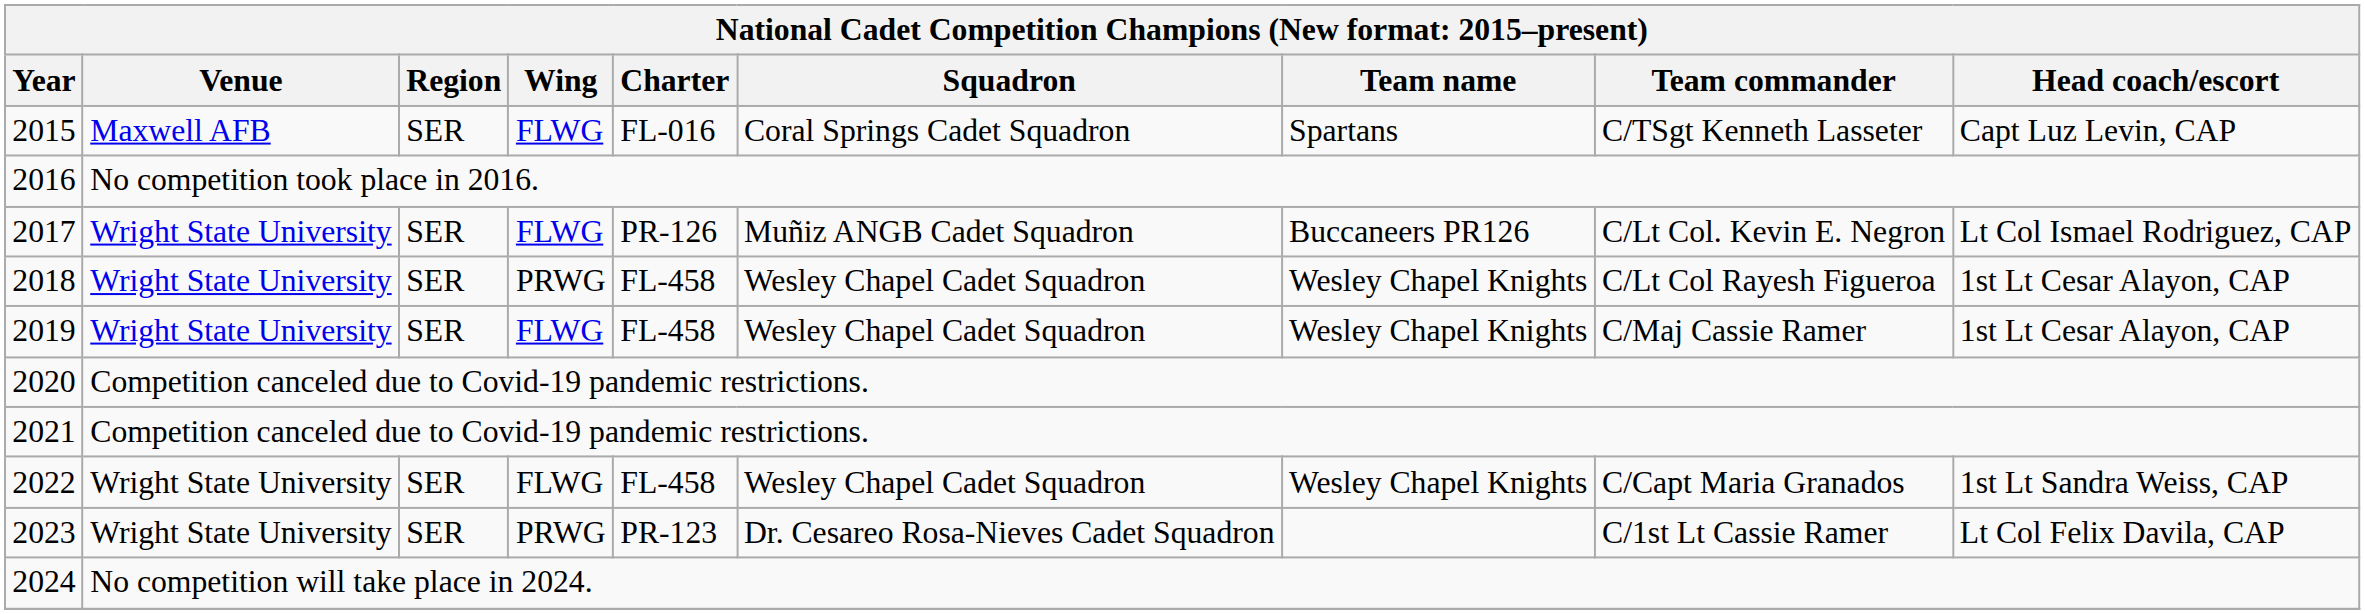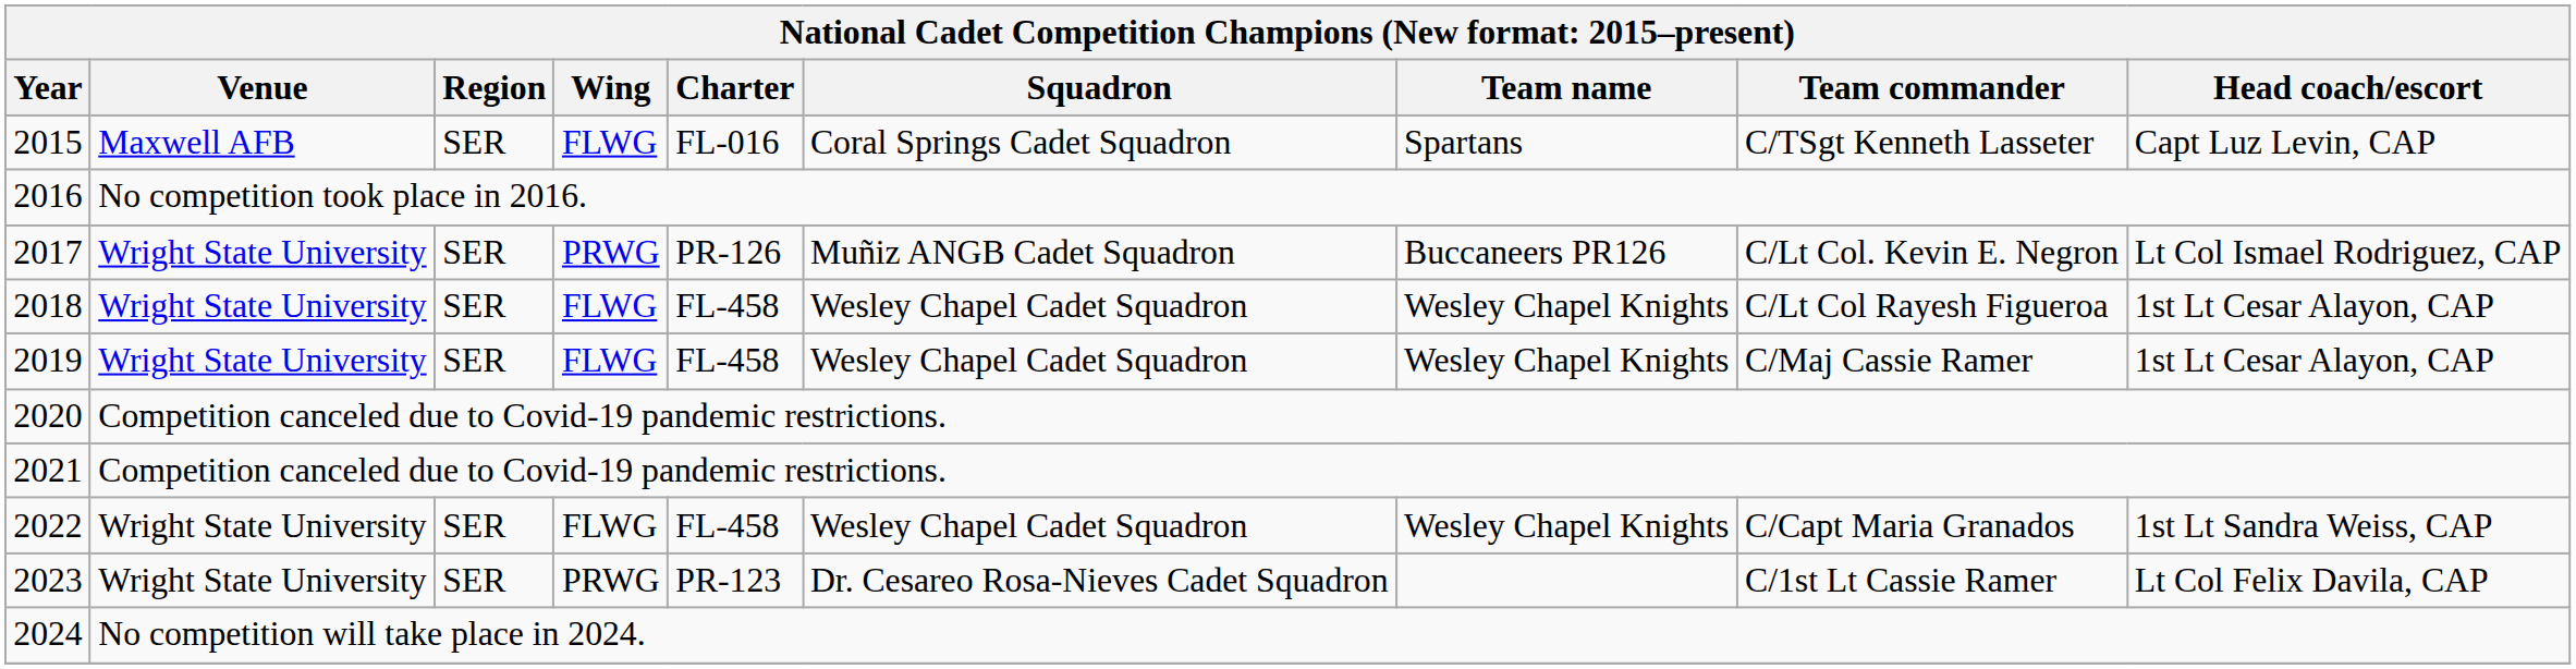2017 | column 4: FLWG -> PRWG
2018 | column 4: PRWG -> FLWG
